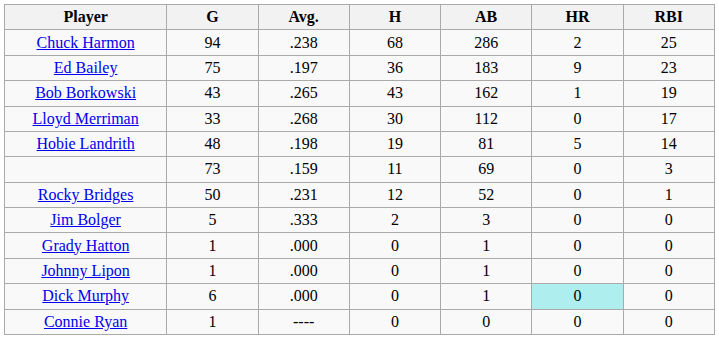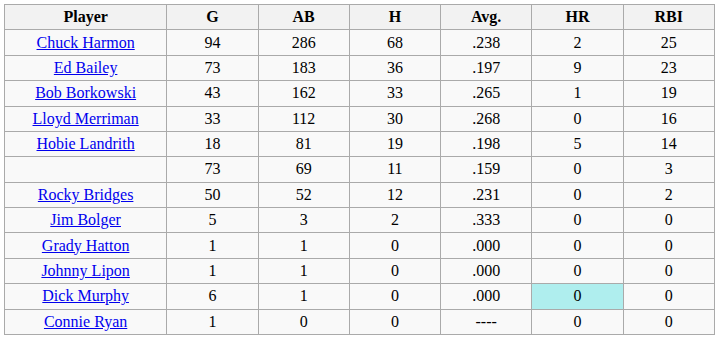columns swapped: AB <-> Avg.
Ed Bailey | G: 75 -> 73
Bob Borkowski | H: 43 -> 33
Lloyd Merriman | RBI: 17 -> 16
Hobie Landrith | G: 48 -> 18
Rocky Bridges | RBI: 1 -> 2
